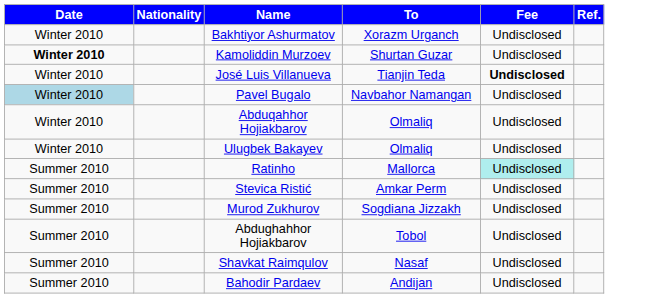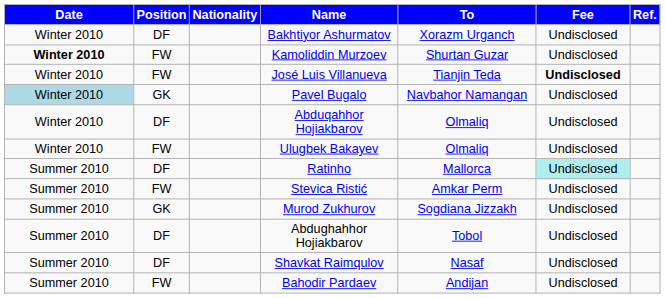+ column: Position | DF | FW | FW | GK | DF | FW | DF | FW | GK | DF | DF | FW
